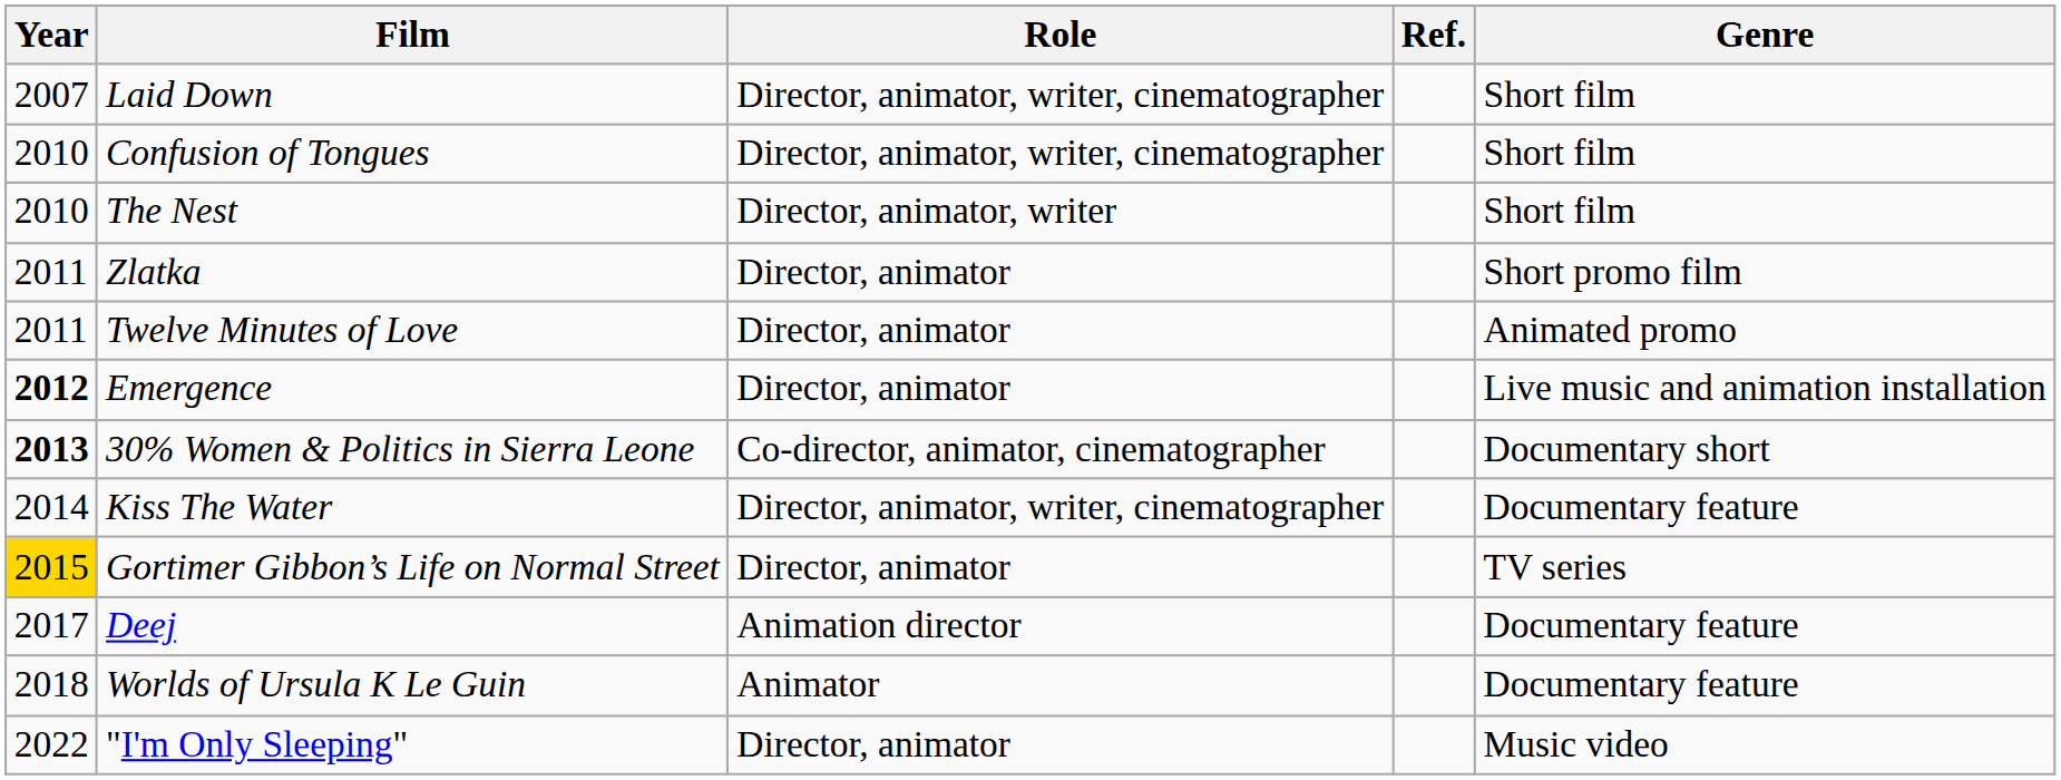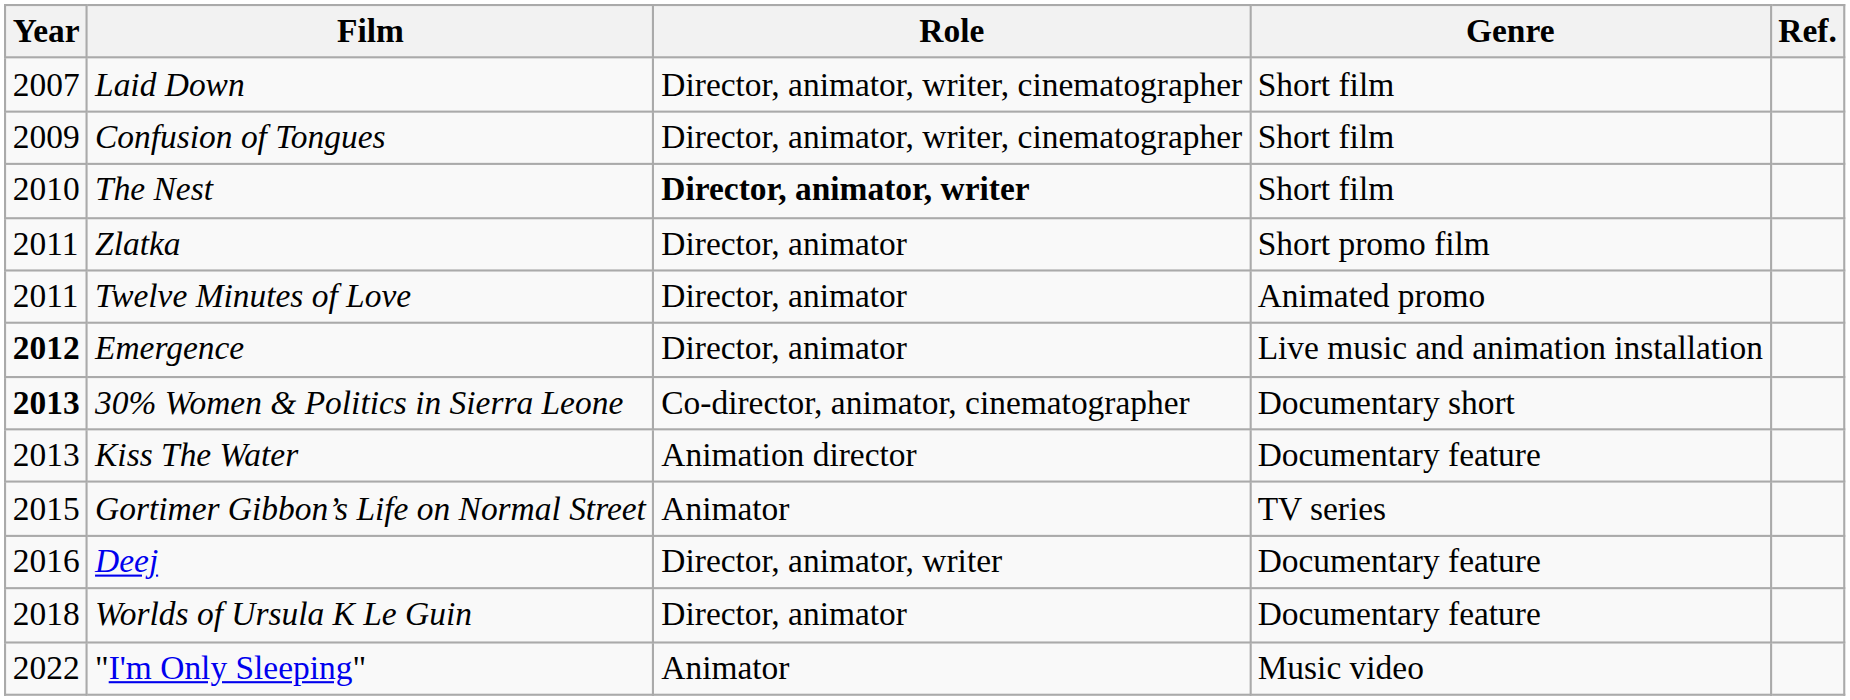columns swapped: Genre <-> Ref.
Confusion of Tongues | Year: 2010 -> 2009
The Nest | Role: normal -> bold
Kiss The Water | Year: 2014 -> 2013
Kiss The Water | Role: Director, animator, writer, cinematographer -> Animation director
Gortimer Gibbon’s Life on Normal Street | Year: gold background -> no background
Gortimer Gibbon’s Life on Normal Street | Role: Director, animator -> Animator
Deej | Year: 2017 -> 2016
Deej | Role: Animation director -> Director, animator, writer
Worlds of Ursula K Le Guin | Role: Animator -> Director, animator
"I'm Only Sleeping" | Role: Director, animator -> Animator
